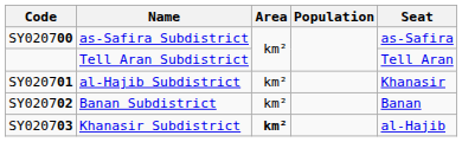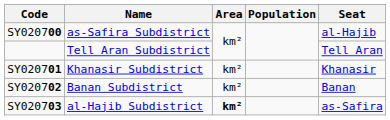SY020700 | Seat: as-Safira -> al-Hajib
SY020701 | Name: al-Hajib Subdistrict -> Khanasir Subdistrict
SY020703 | Name: Khanasir Subdistrict -> al-Hajib Subdistrict
SY020703 | Seat: al-Hajib -> as-Safira
